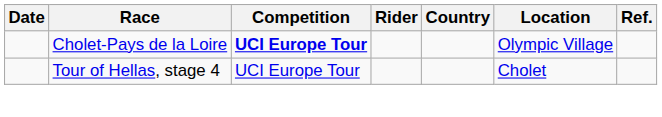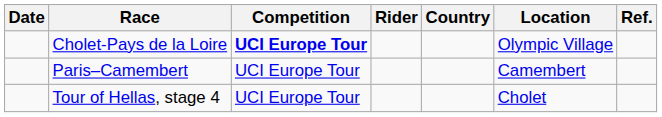+ row: Paris–Camembert | UCI Europe Tour | Camembert
